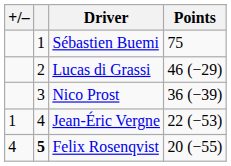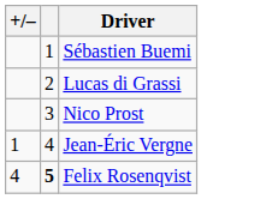- column: Points | 75 | 46 (−29) | 36 (−39) | 22 (−53) | 20 (−55)
